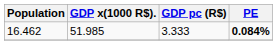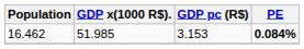16.462 | GDP pc (R$): 3.333 -> 3.153
